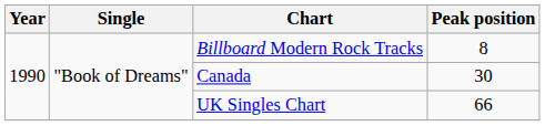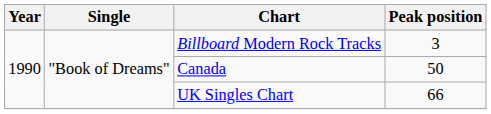Billboard Modern Rock Tracks | Peak position: 8 -> 3
Canada | Peak position: 30 -> 50
